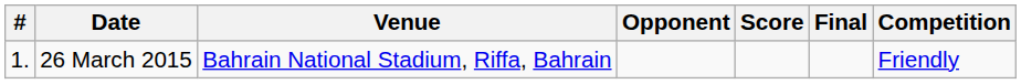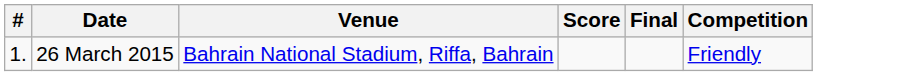- column: Opponent
